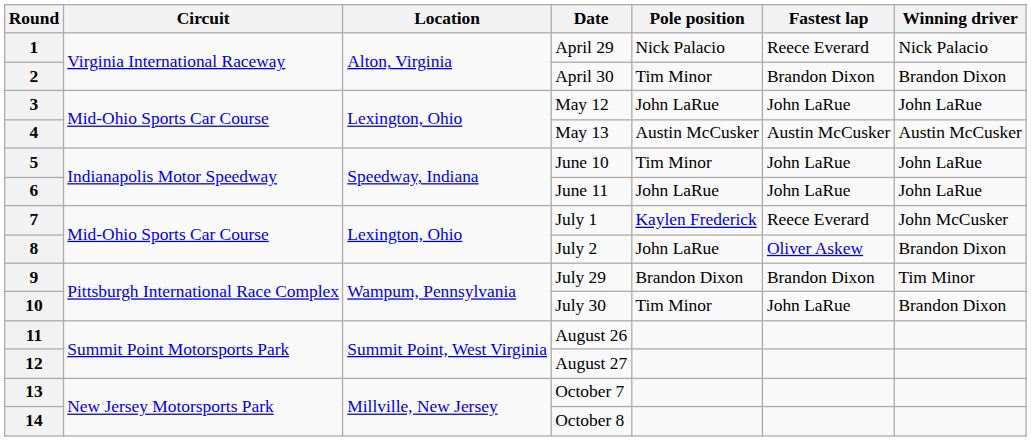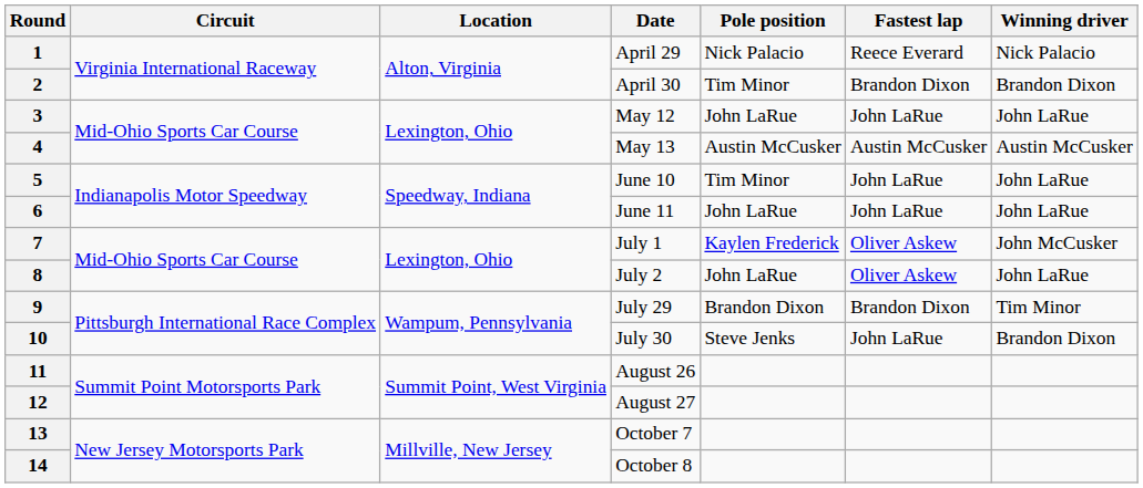7 | Fastest lap: Reece Everard -> Oliver Askew
8 | Winning driver: Brandon Dixon -> John LaRue
10 | Pole position: Tim Minor -> Steve Jenks
